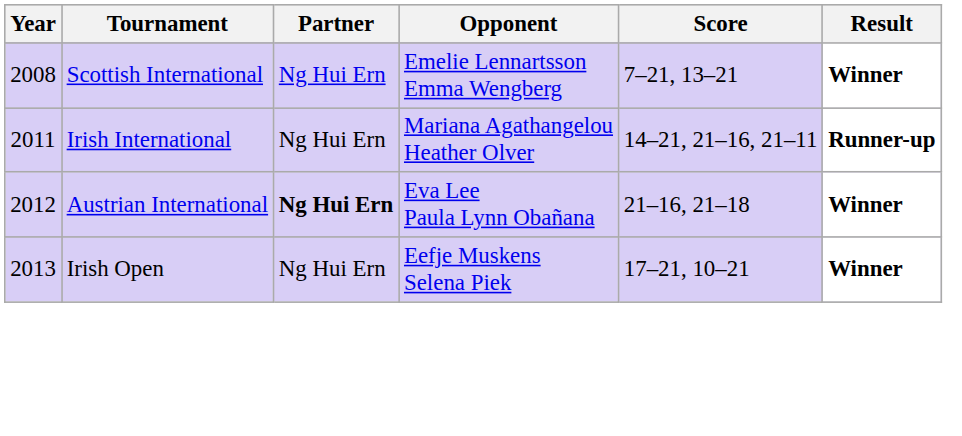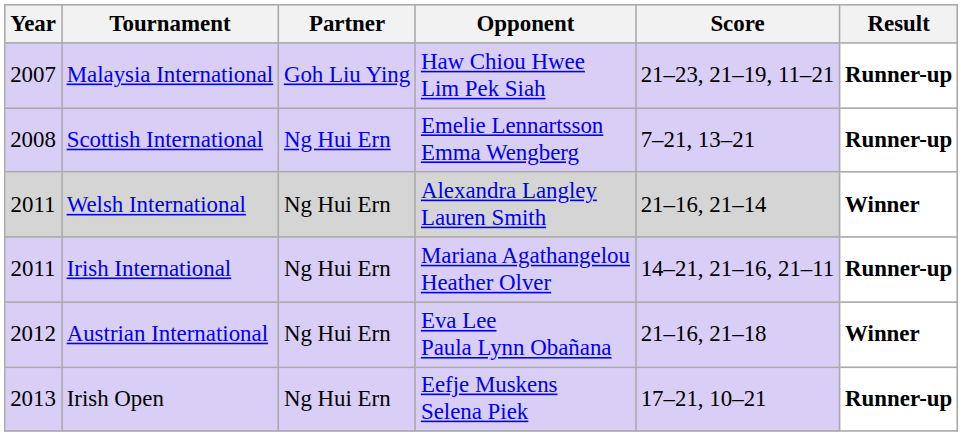+ row: 2007 | Malaysia International | Goh Liu Ying | Haw Chiou Hwee Lim Pek Siah | 21–23, 21–19, 11–21 | Runner-up
Scottish International | Result: Winner -> Runner-up
+ row: 2011 | Welsh International | Ng Hui Ern | Alexandra Langley Lauren Smith | 21–16, 21–14 | Winner
Austrian International | Partner: bold -> normal
Irish Open | Result: Winner -> Runner-up
